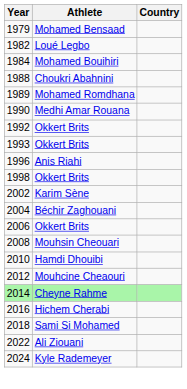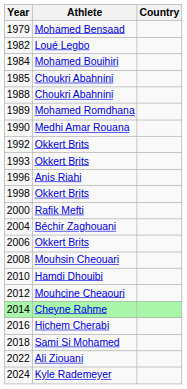+ row: 1985 | Choukri Abahnini
+ row: 2000 | Rafik Mefti
- row: 2002 | Karim Sène
